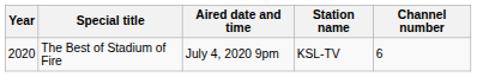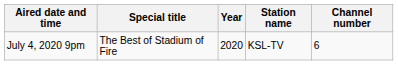columns swapped: Year <-> Aired date and time
